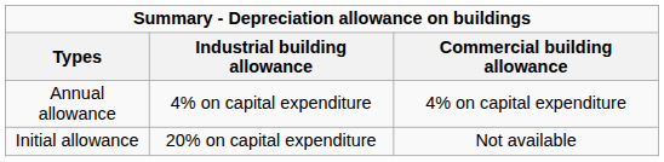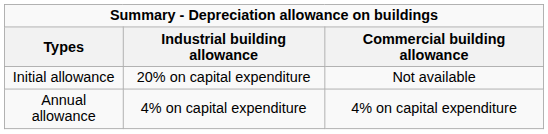rows swapped: Initial allowance <-> Annual allowance
